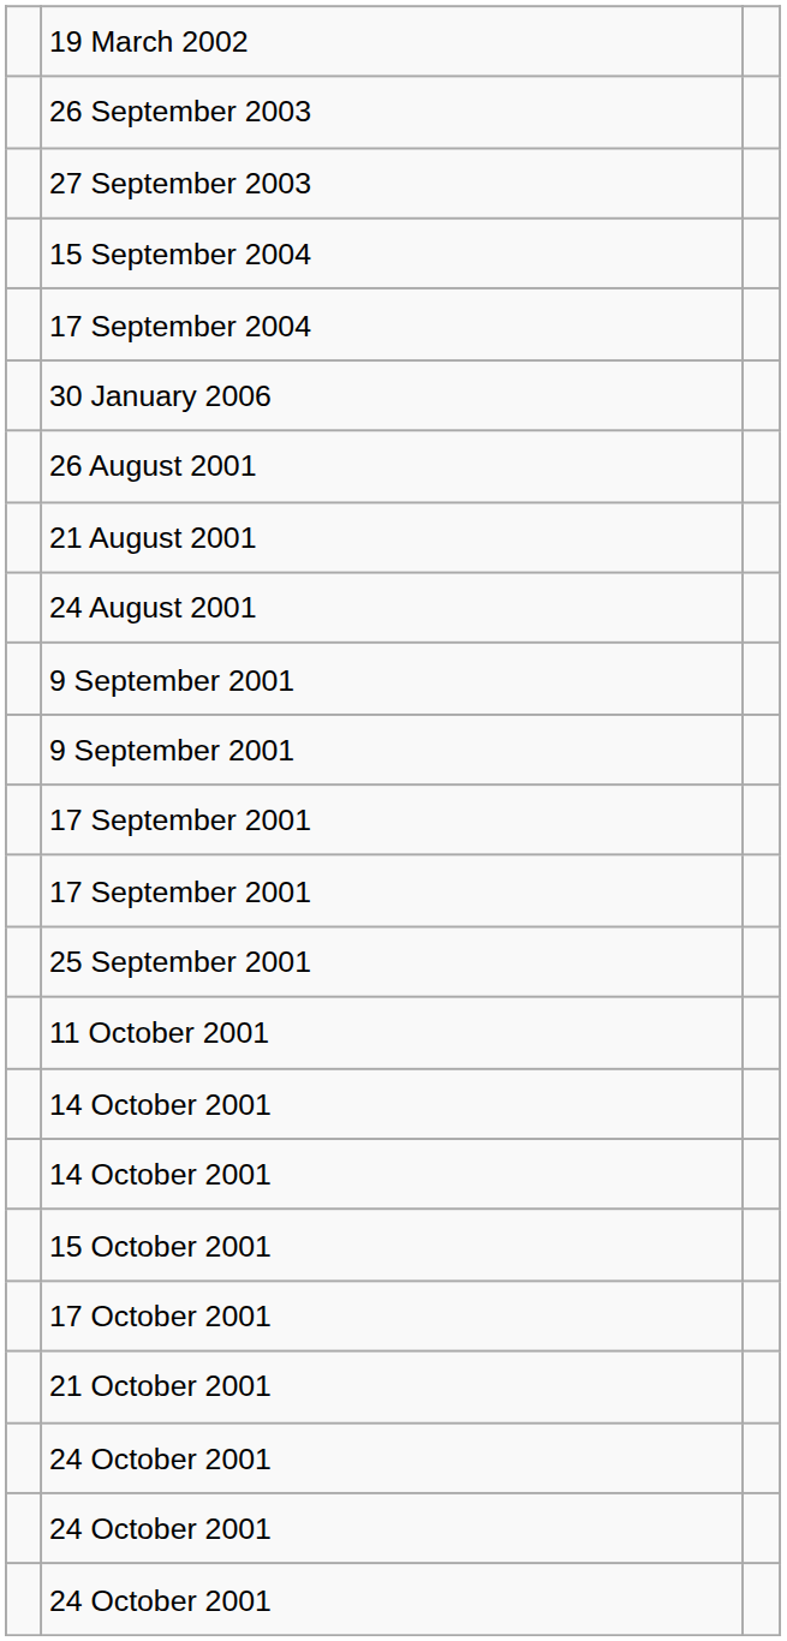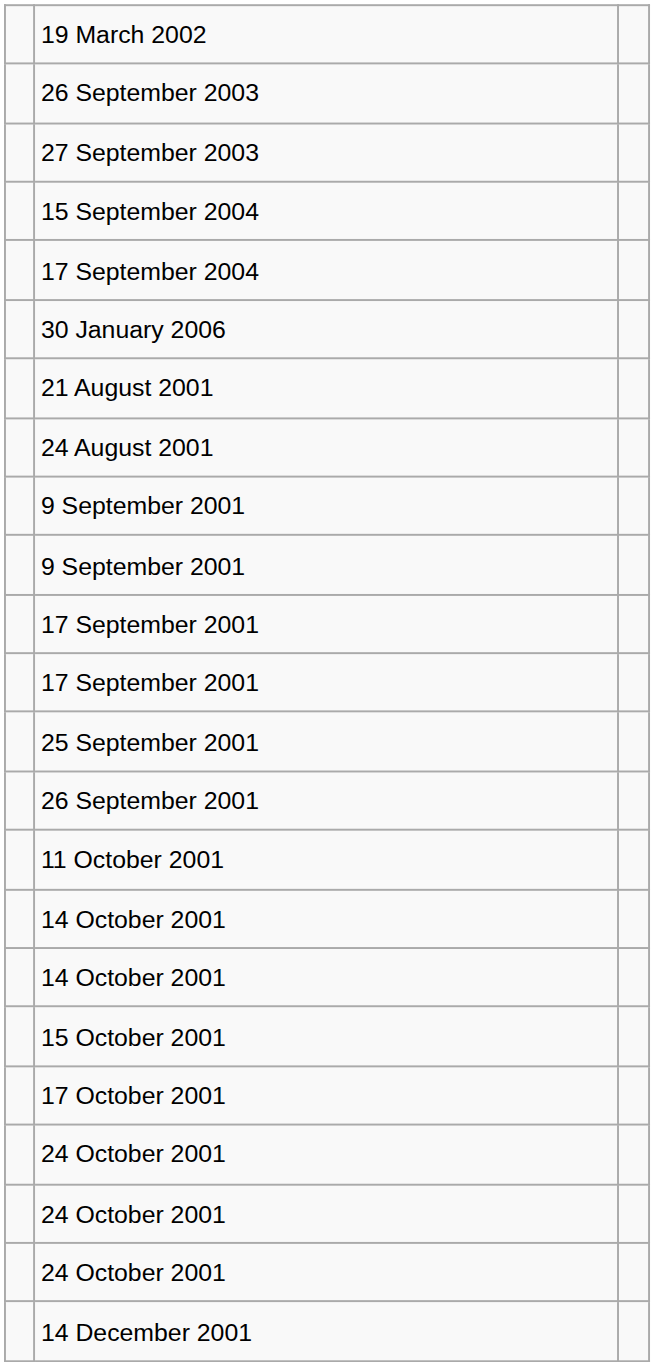- row: 26 August 2001
+ row: 26 September 2001
- row: 21 October 2001
+ row: 14 December 2001
